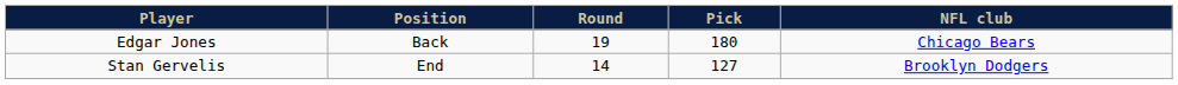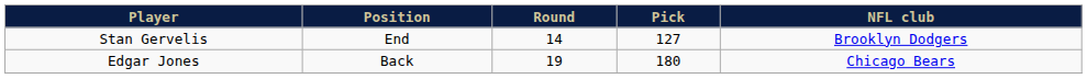rows swapped: Stan Gervelis <-> Edgar Jones
